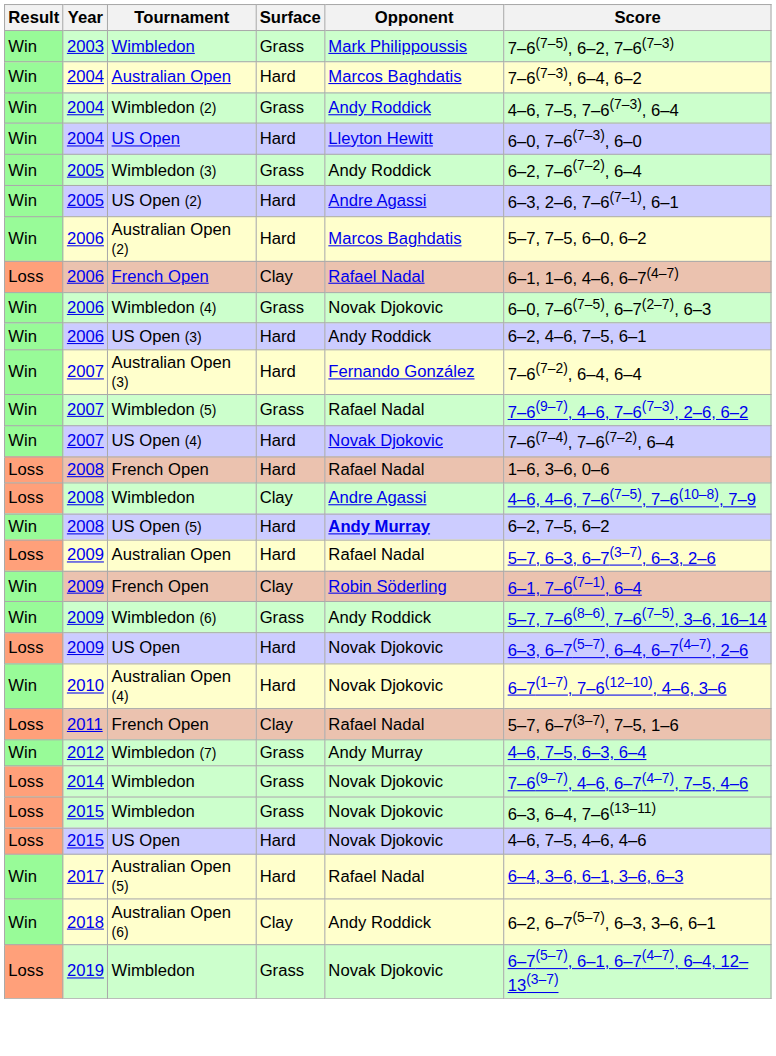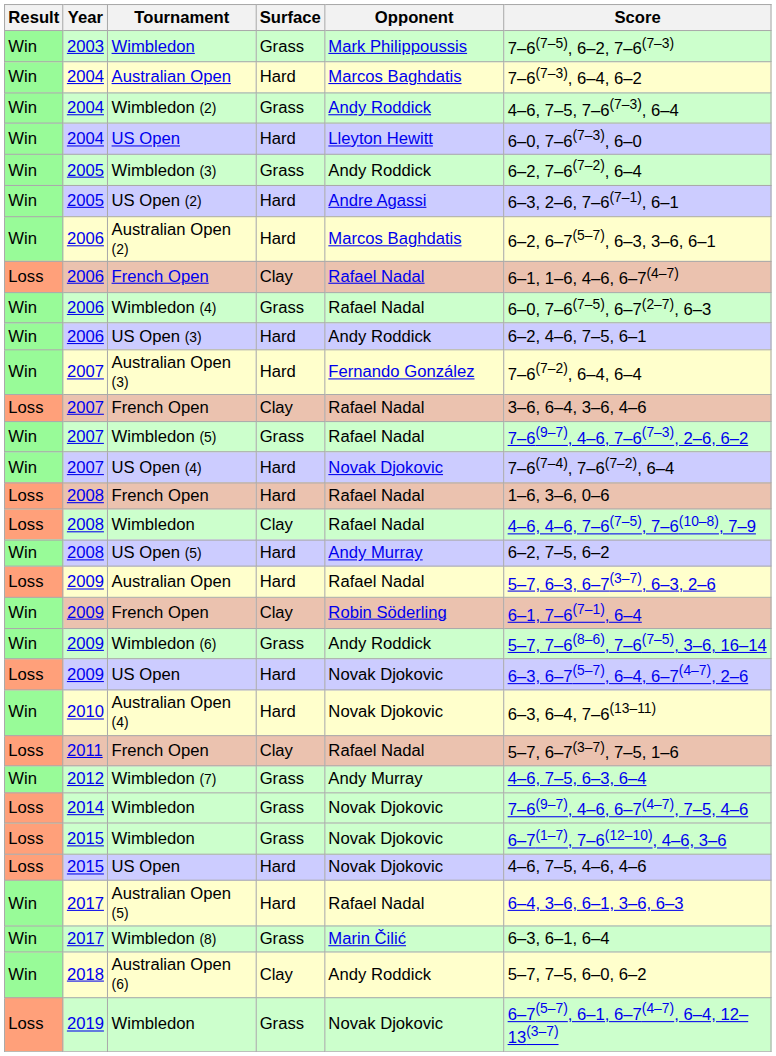Australian Open (2) | Score: 5–7, 7–5, 6–0, 6–2 -> 6–2, 6–7(5–7), 6–3, 3–6, 6–1
Wimbledon (4) | Opponent: Novak Djokovic -> Rafael Nadal
+ row: Loss | 2007 | French Open | Clay | Rafael Nadal | 3–6, 6–4, 3–6, 4–6
2008 / Wimbledon | Opponent: Andre Agassi -> Rafael Nadal
US Open (5) | Opponent: bold -> normal
Australian Open (4) | Score: 6–7(1–7), 7–6(12–10), 4–6, 3–6 -> 6–3, 6–4, 7–6(13–11)
2015 / Wimbledon | Score: 6–3, 6–4, 7–6(13–11) -> 6–7(1–7), 7–6(12–10), 4–6, 3–6
+ row: Win | 2017 | Wimbledon (8) | Grass | Marin Čilić | 6–3, 6–1, 6–4
Australian Open (6) | Score: 6–2, 6–7(5–7), 6–3, 3–6, 6–1 -> 5–7, 7–5, 6–0, 6–2
